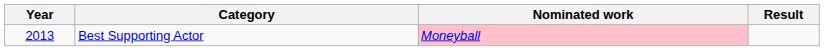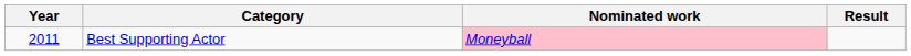Best Supporting Actor | Year: 2013 -> 2011
